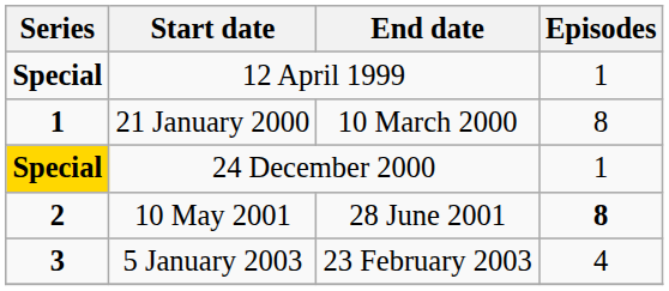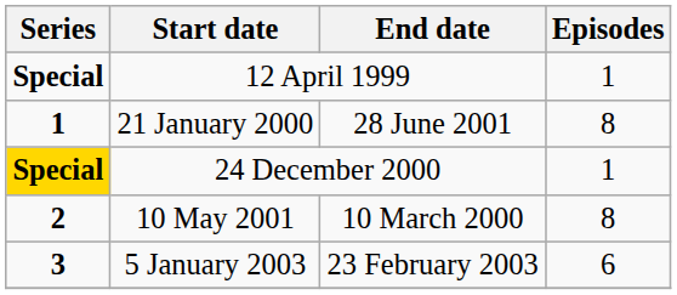21 January 2000 | End date: 10 March 2000 -> 28 June 2001
10 May 2001 | End date: 28 June 2001 -> 10 March 2000
10 May 2001 | Episodes: bold -> normal
5 January 2003 | Episodes: 4 -> 6
